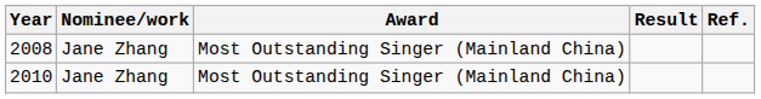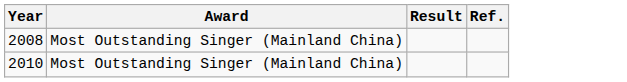- column: Nominee/work | Jane Zhang | Jane Zhang
